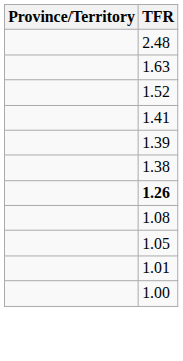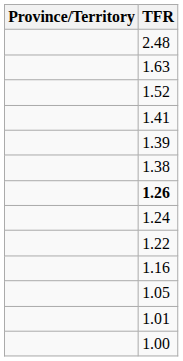+ row: 1.24
+ row: 1.22
+ row: 1.16
- row: 1.08
